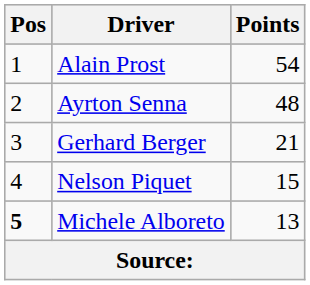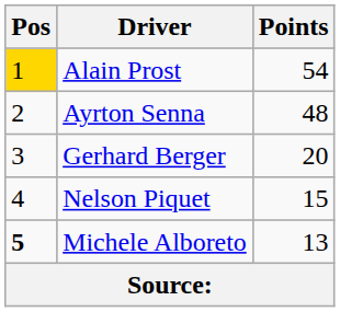Alain Prost | Pos: no background -> gold background
Gerhard Berger | Points: 21 -> 20
